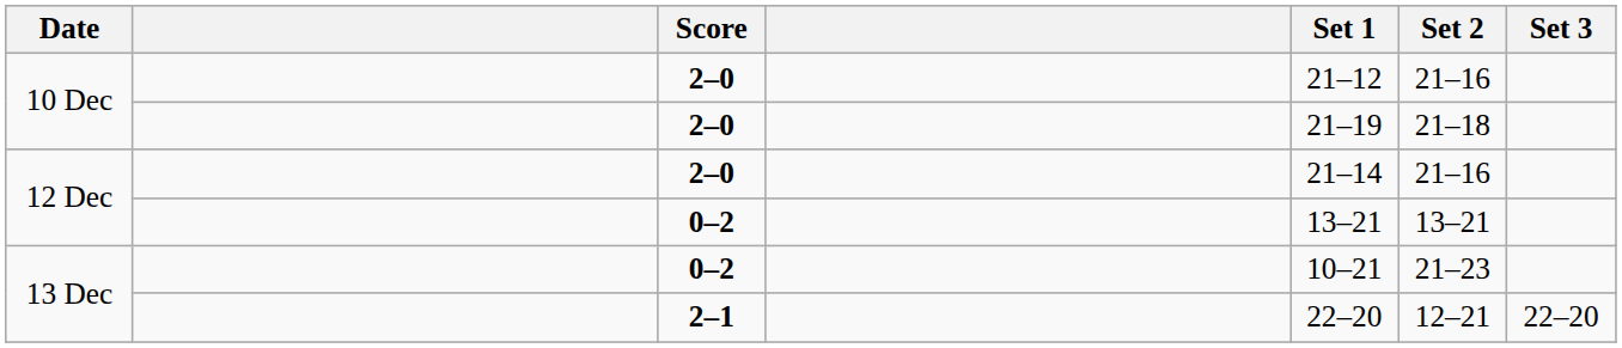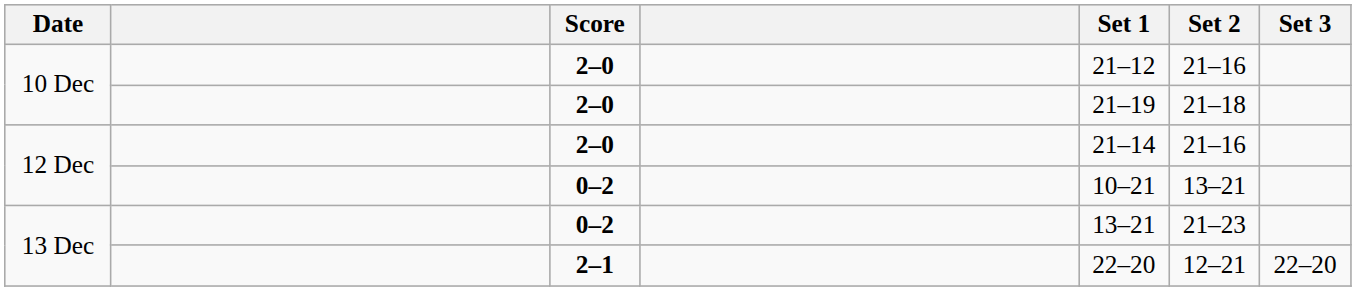12 Dec / 0–2 | Set 1: 13–21 -> 10–21
13 Dec / 0–2 | Set 1: 10–21 -> 13–21
